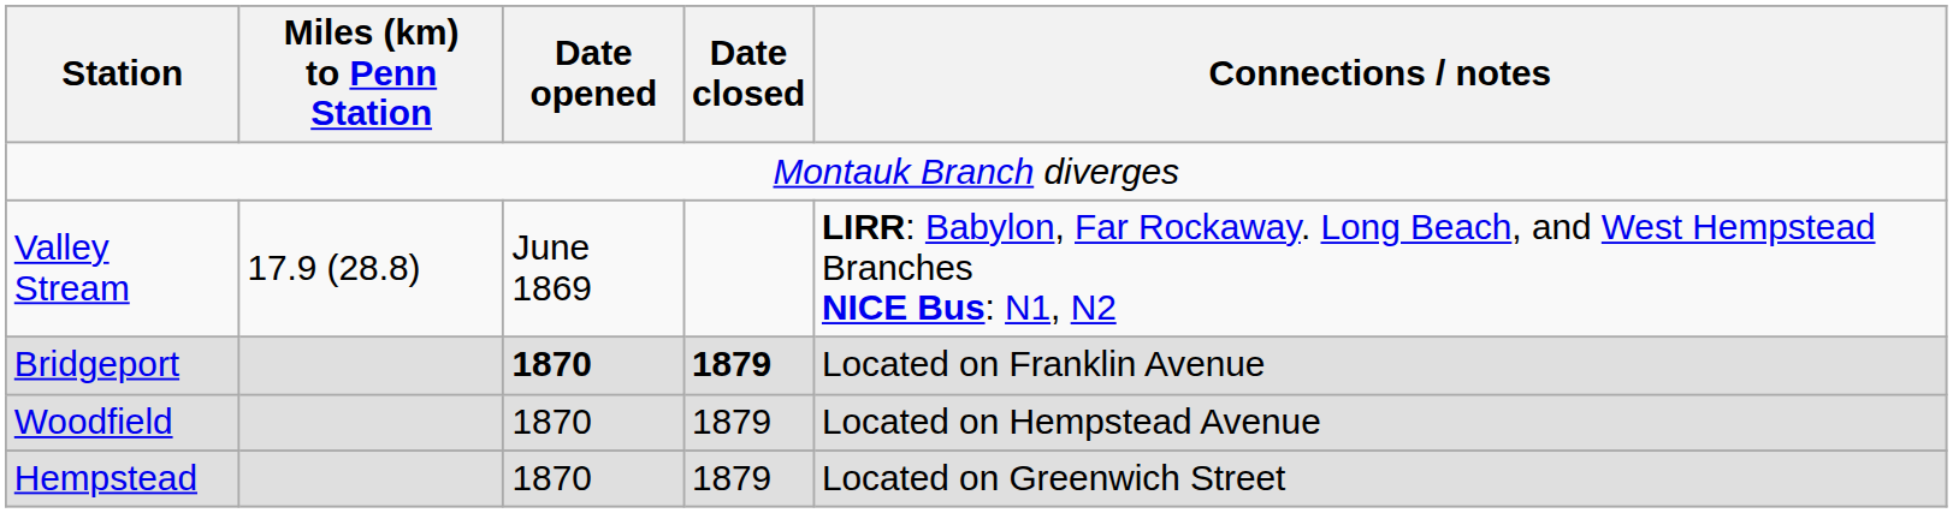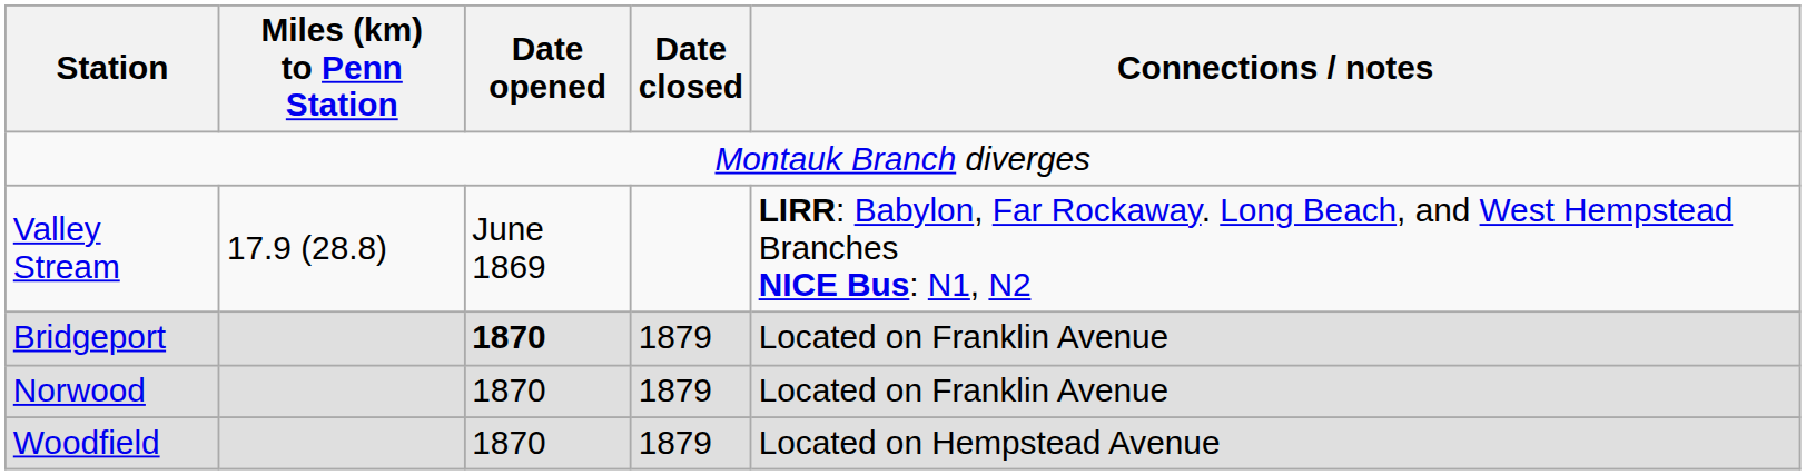Bridgeport | Date closed: bold -> normal
+ row: Norwood | 1870 | 1879 | Located on Franklin Avenue
- row: Hempstead | 1870 | 1879 | Located on Greenwich Street
